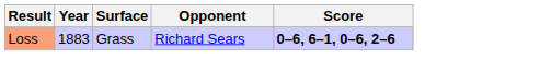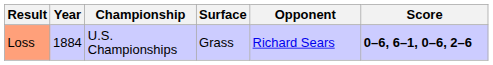+ column: Championship | U.S. Championships
Loss | Year: 1883 -> 1884
